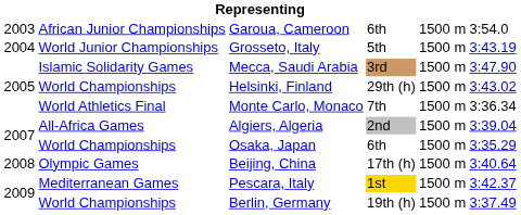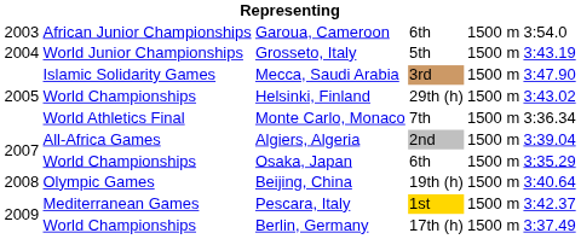Beijing, China | column 4: 17th (h) -> 19th (h)
Berlin, Germany | column 4: 19th (h) -> 17th (h)
